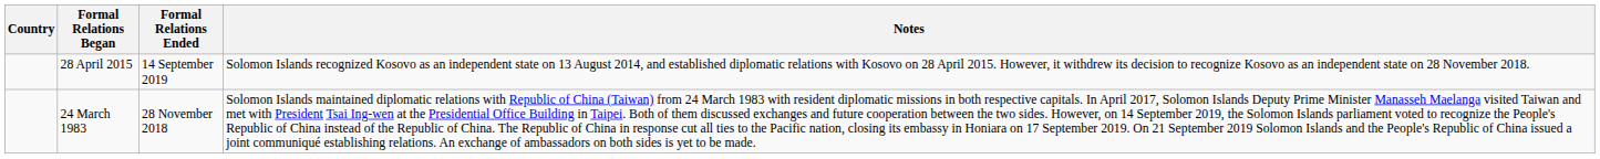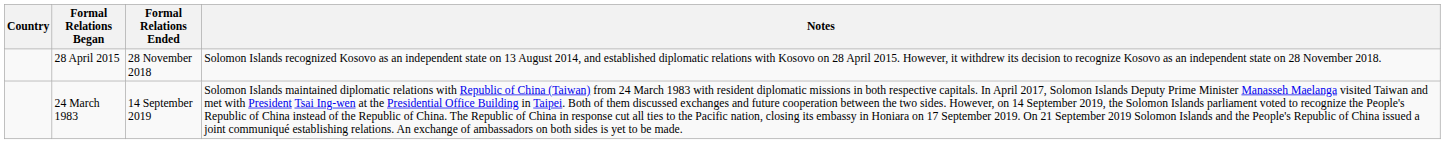28 April 2015 | Formal Relations Ended: 14 September 2019 -> 28 November 2018
24 March 1983 | Formal Relations Ended: 28 November 2018 -> 14 September 2019
